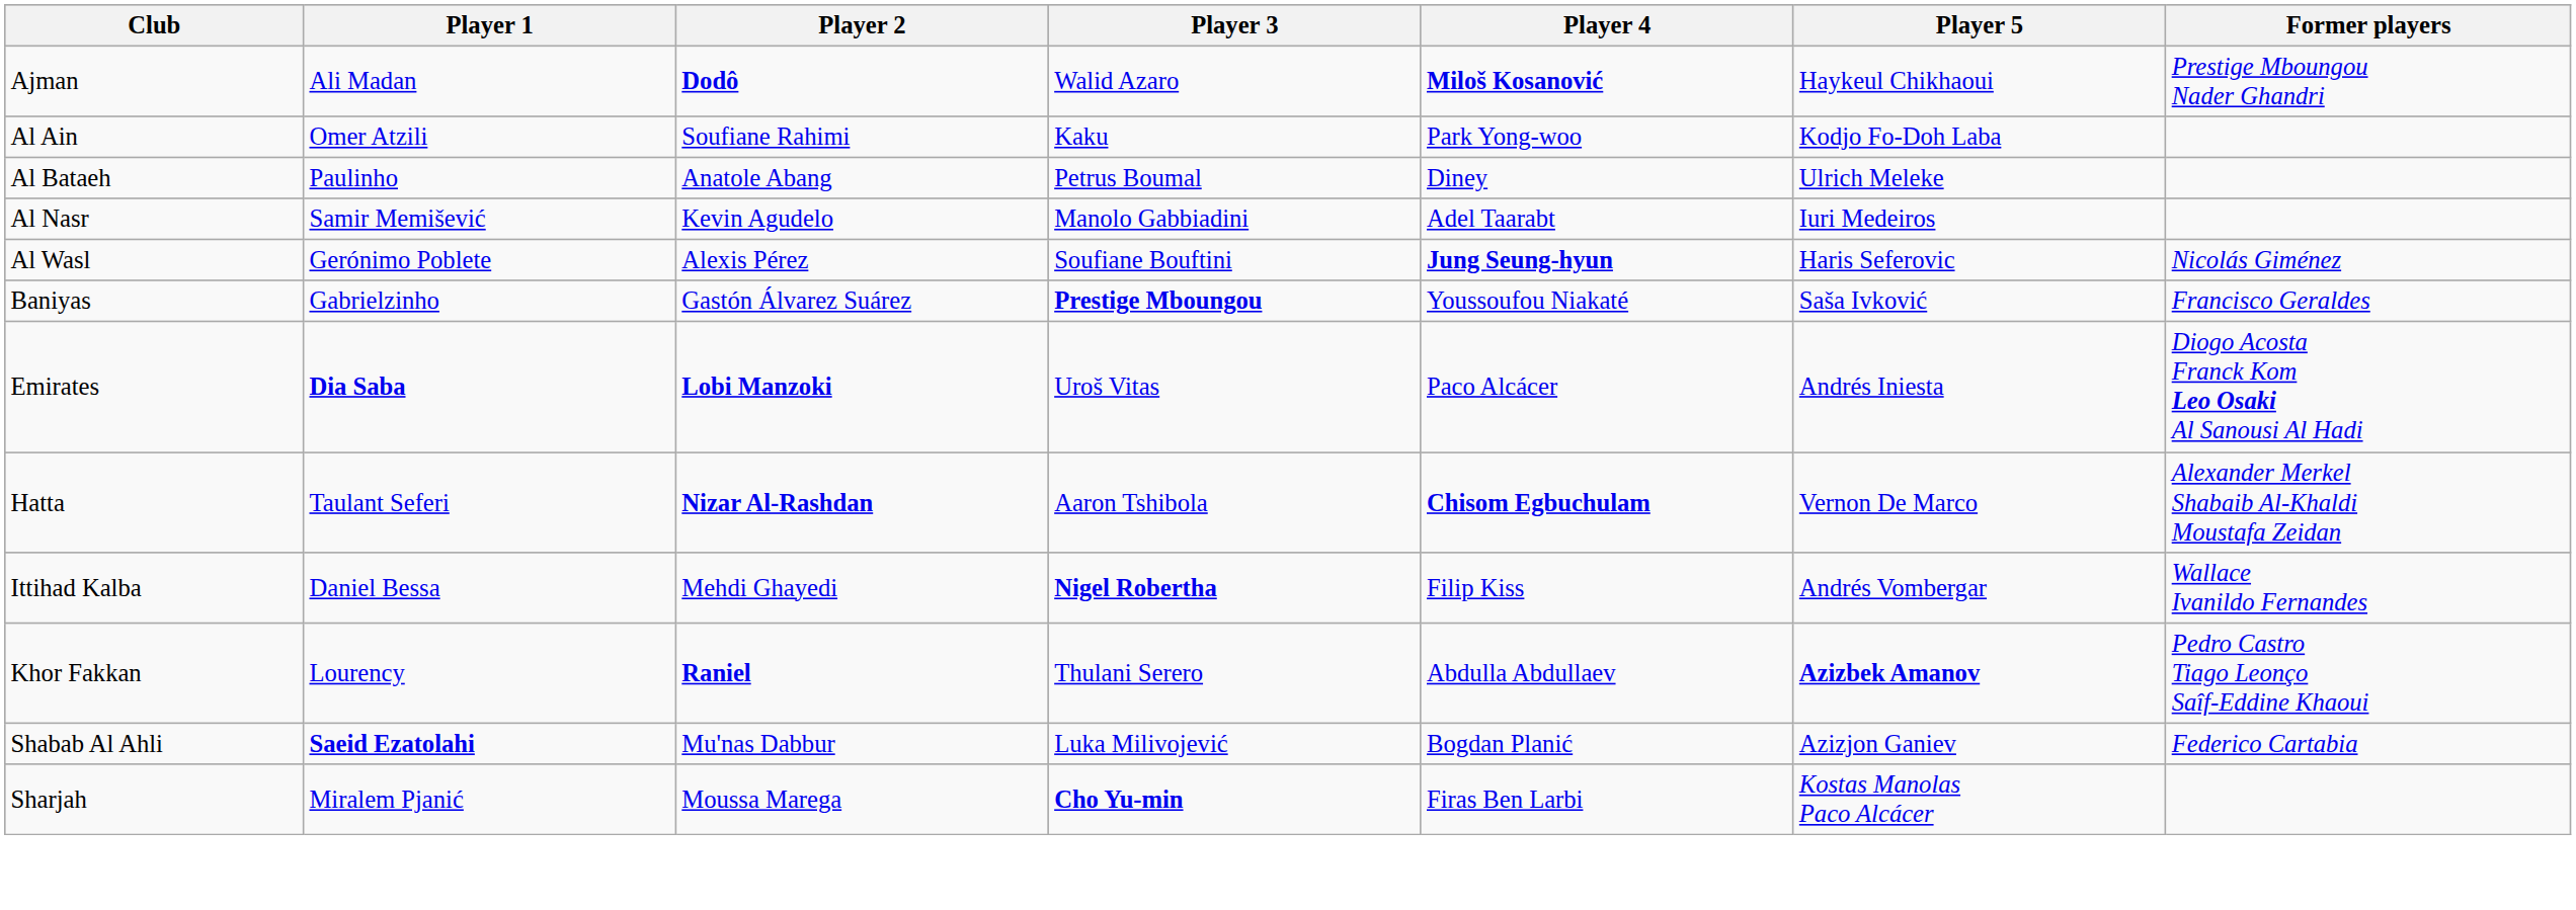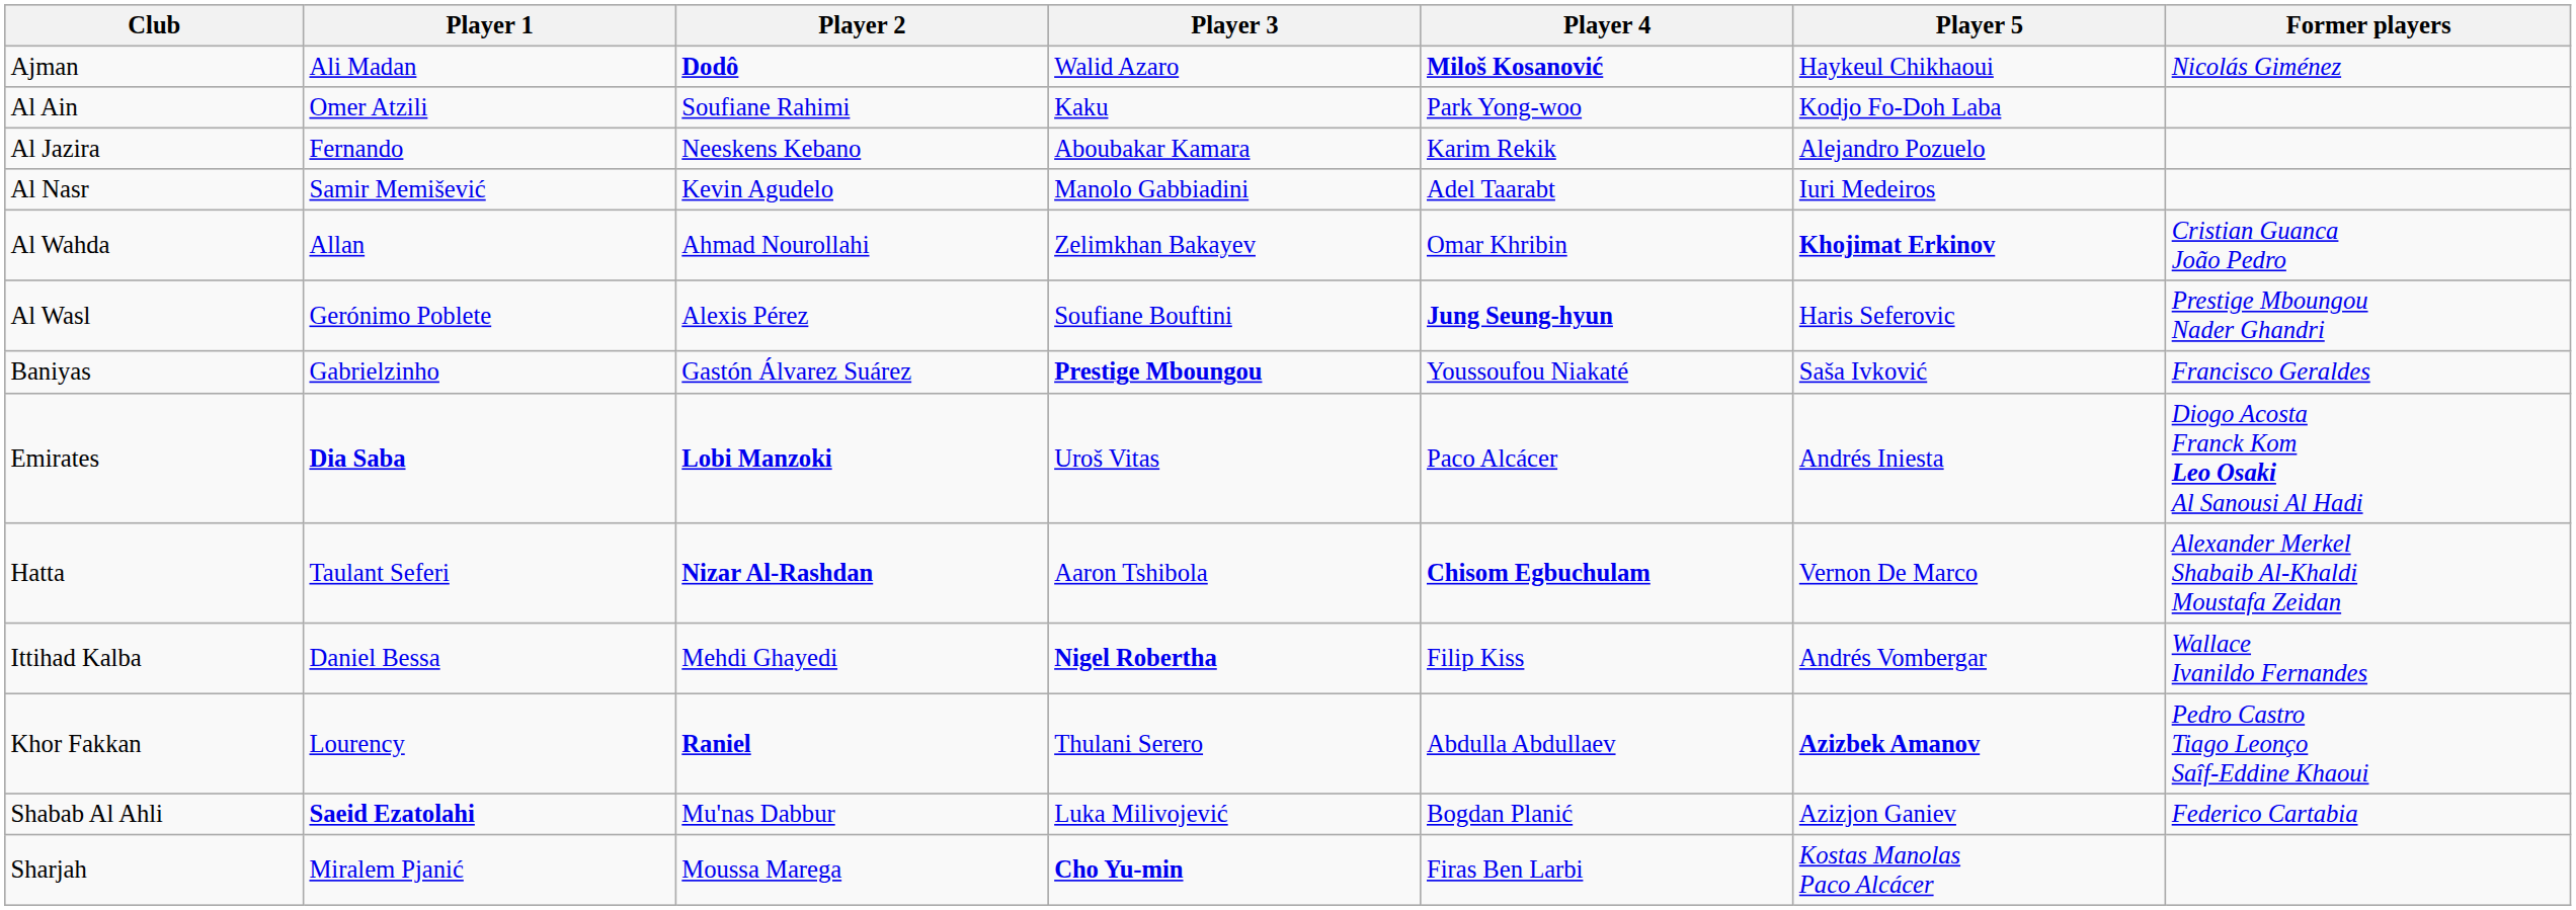Ajman | Former players: Prestige Mboungou Nader Ghandri -> Nicolás Giménez
- row: Al Bataeh | Paulinho | Anatole Abang | Petrus Boumal | Diney | Ulrich Meleke
+ row: Al Jazira | Fernando | Neeskens Kebano | Aboubakar Kamara | Karim Rekik | Alejandro Pozuelo
+ row: Al Wahda | Allan | Ahmad Nourollahi | Zelimkhan Bakayev | Omar Khribin | Khojimat Erkinov | Cristian Guanca João Pedro
Al Wasl | Former players: Nicolás Giménez -> Prestige Mboungou Nader Ghandri
